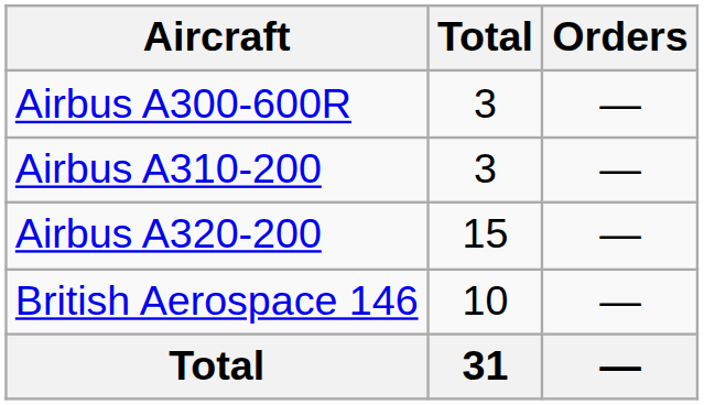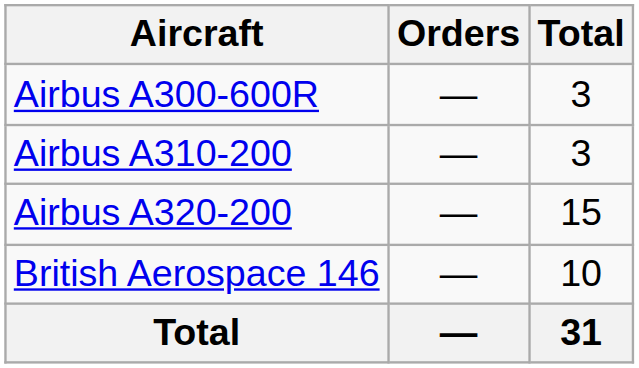columns swapped: Total <-> Orders
